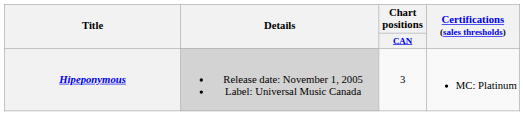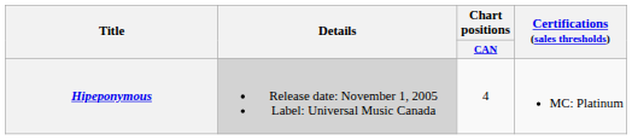Hipeponymous | Chart positions / CAN: 3 -> 4
